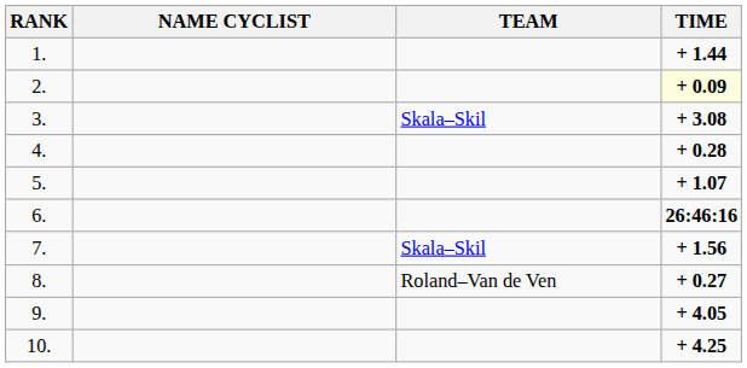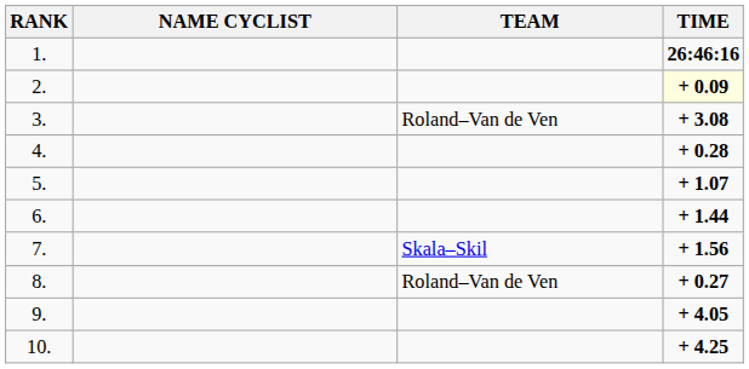1. | TIME: + 1.44 -> 26:46:16
3. | TEAM: Skala–Skil -> Roland–Van de Ven
6. | TIME: 26:46:16 -> + 1.44
